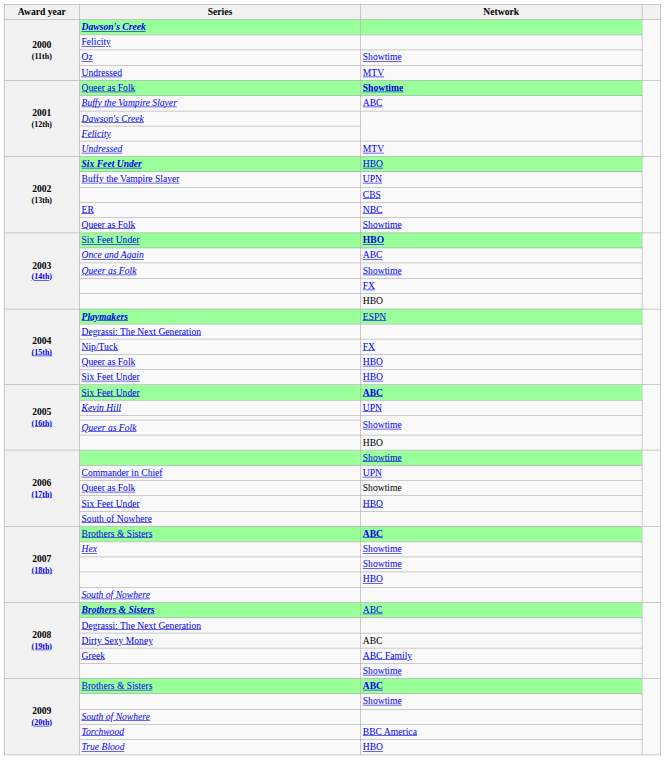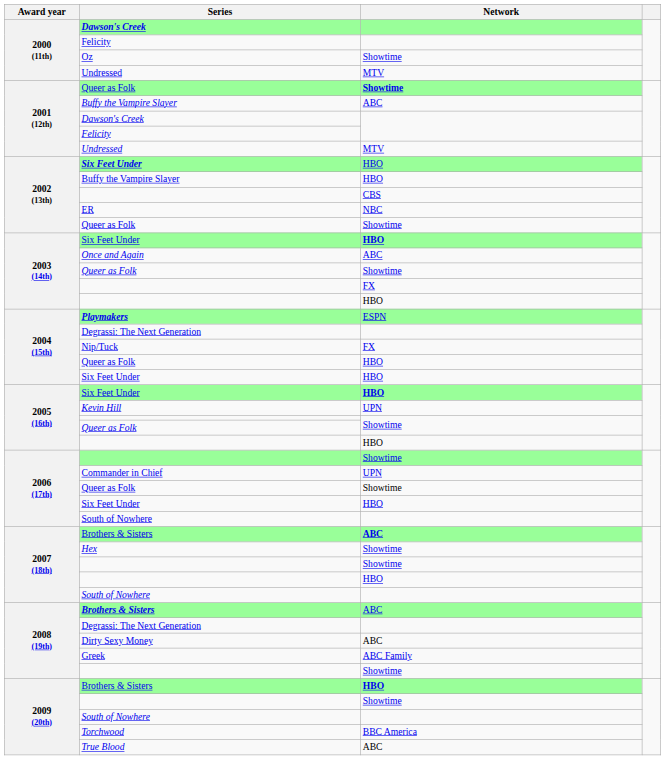2002 (13th) / Buffy the Vampire Slayer | Network: UPN -> HBO
2005 (16th) / Six Feet Under | Network: ABC -> HBO
2009 (20th) / Brothers & Sisters | Network: ABC -> HBO
True Blood | Network: HBO -> ABC
